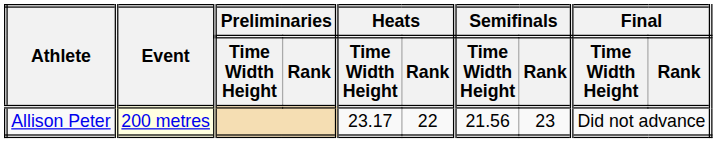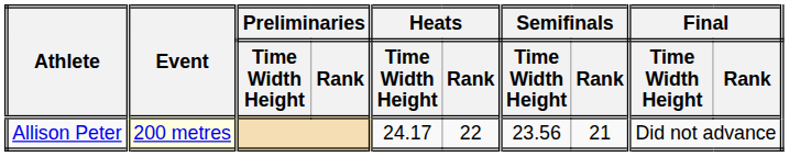Allison Peter | Heats / Time Width Height: 23.17 -> 24.17
Allison Peter | Semifinals / Time Width Height: 21.56 -> 23.56
Allison Peter | Semifinals / Rank: 23 -> 21
